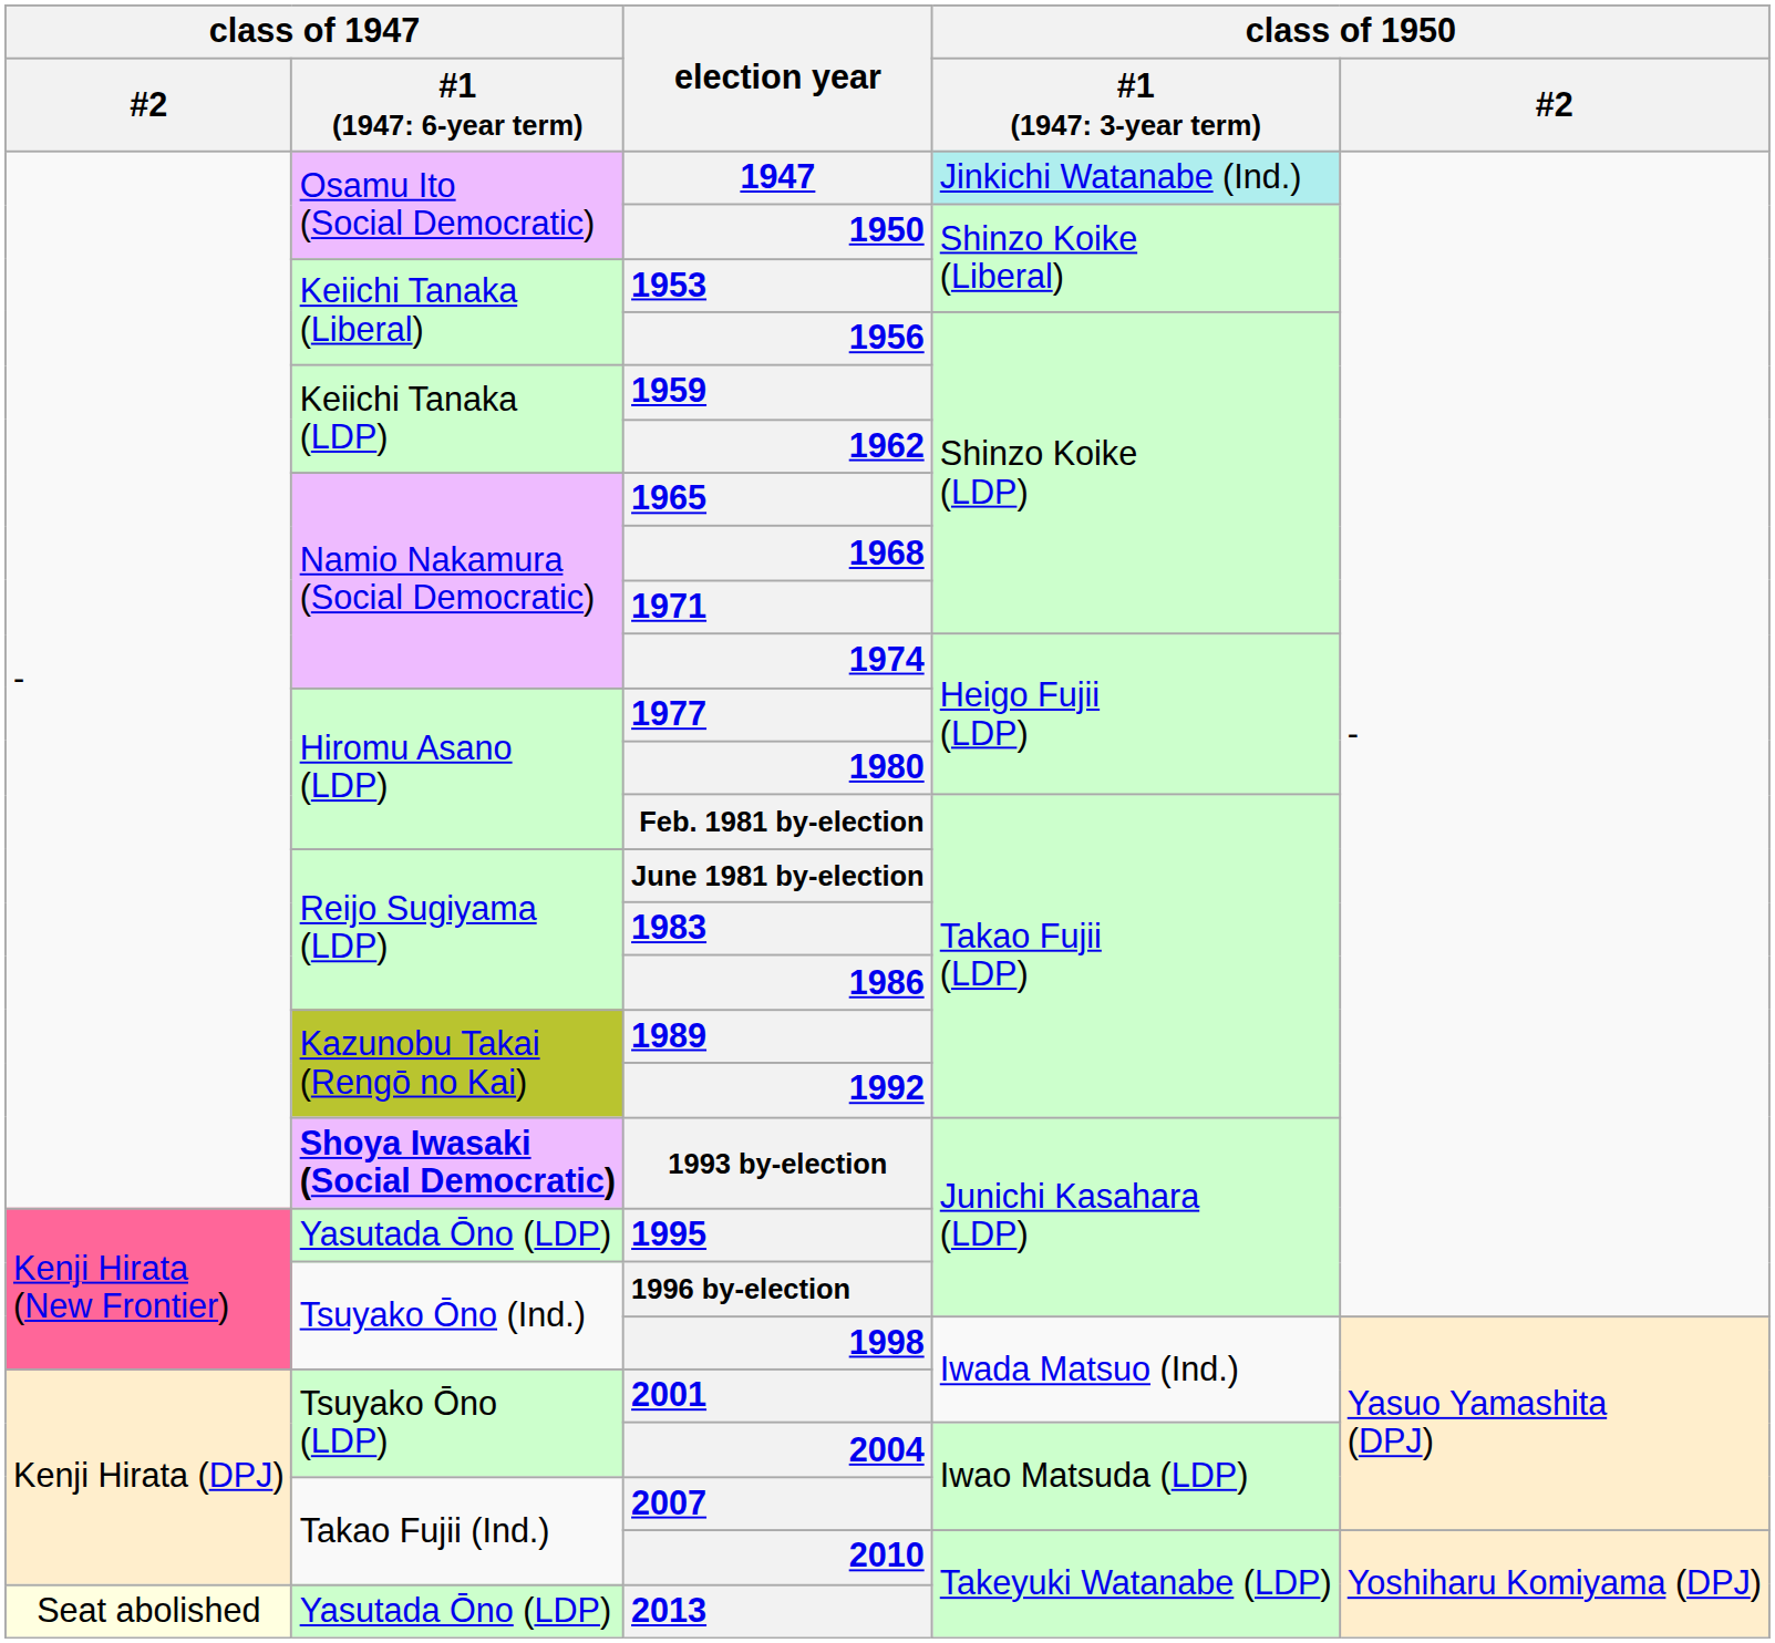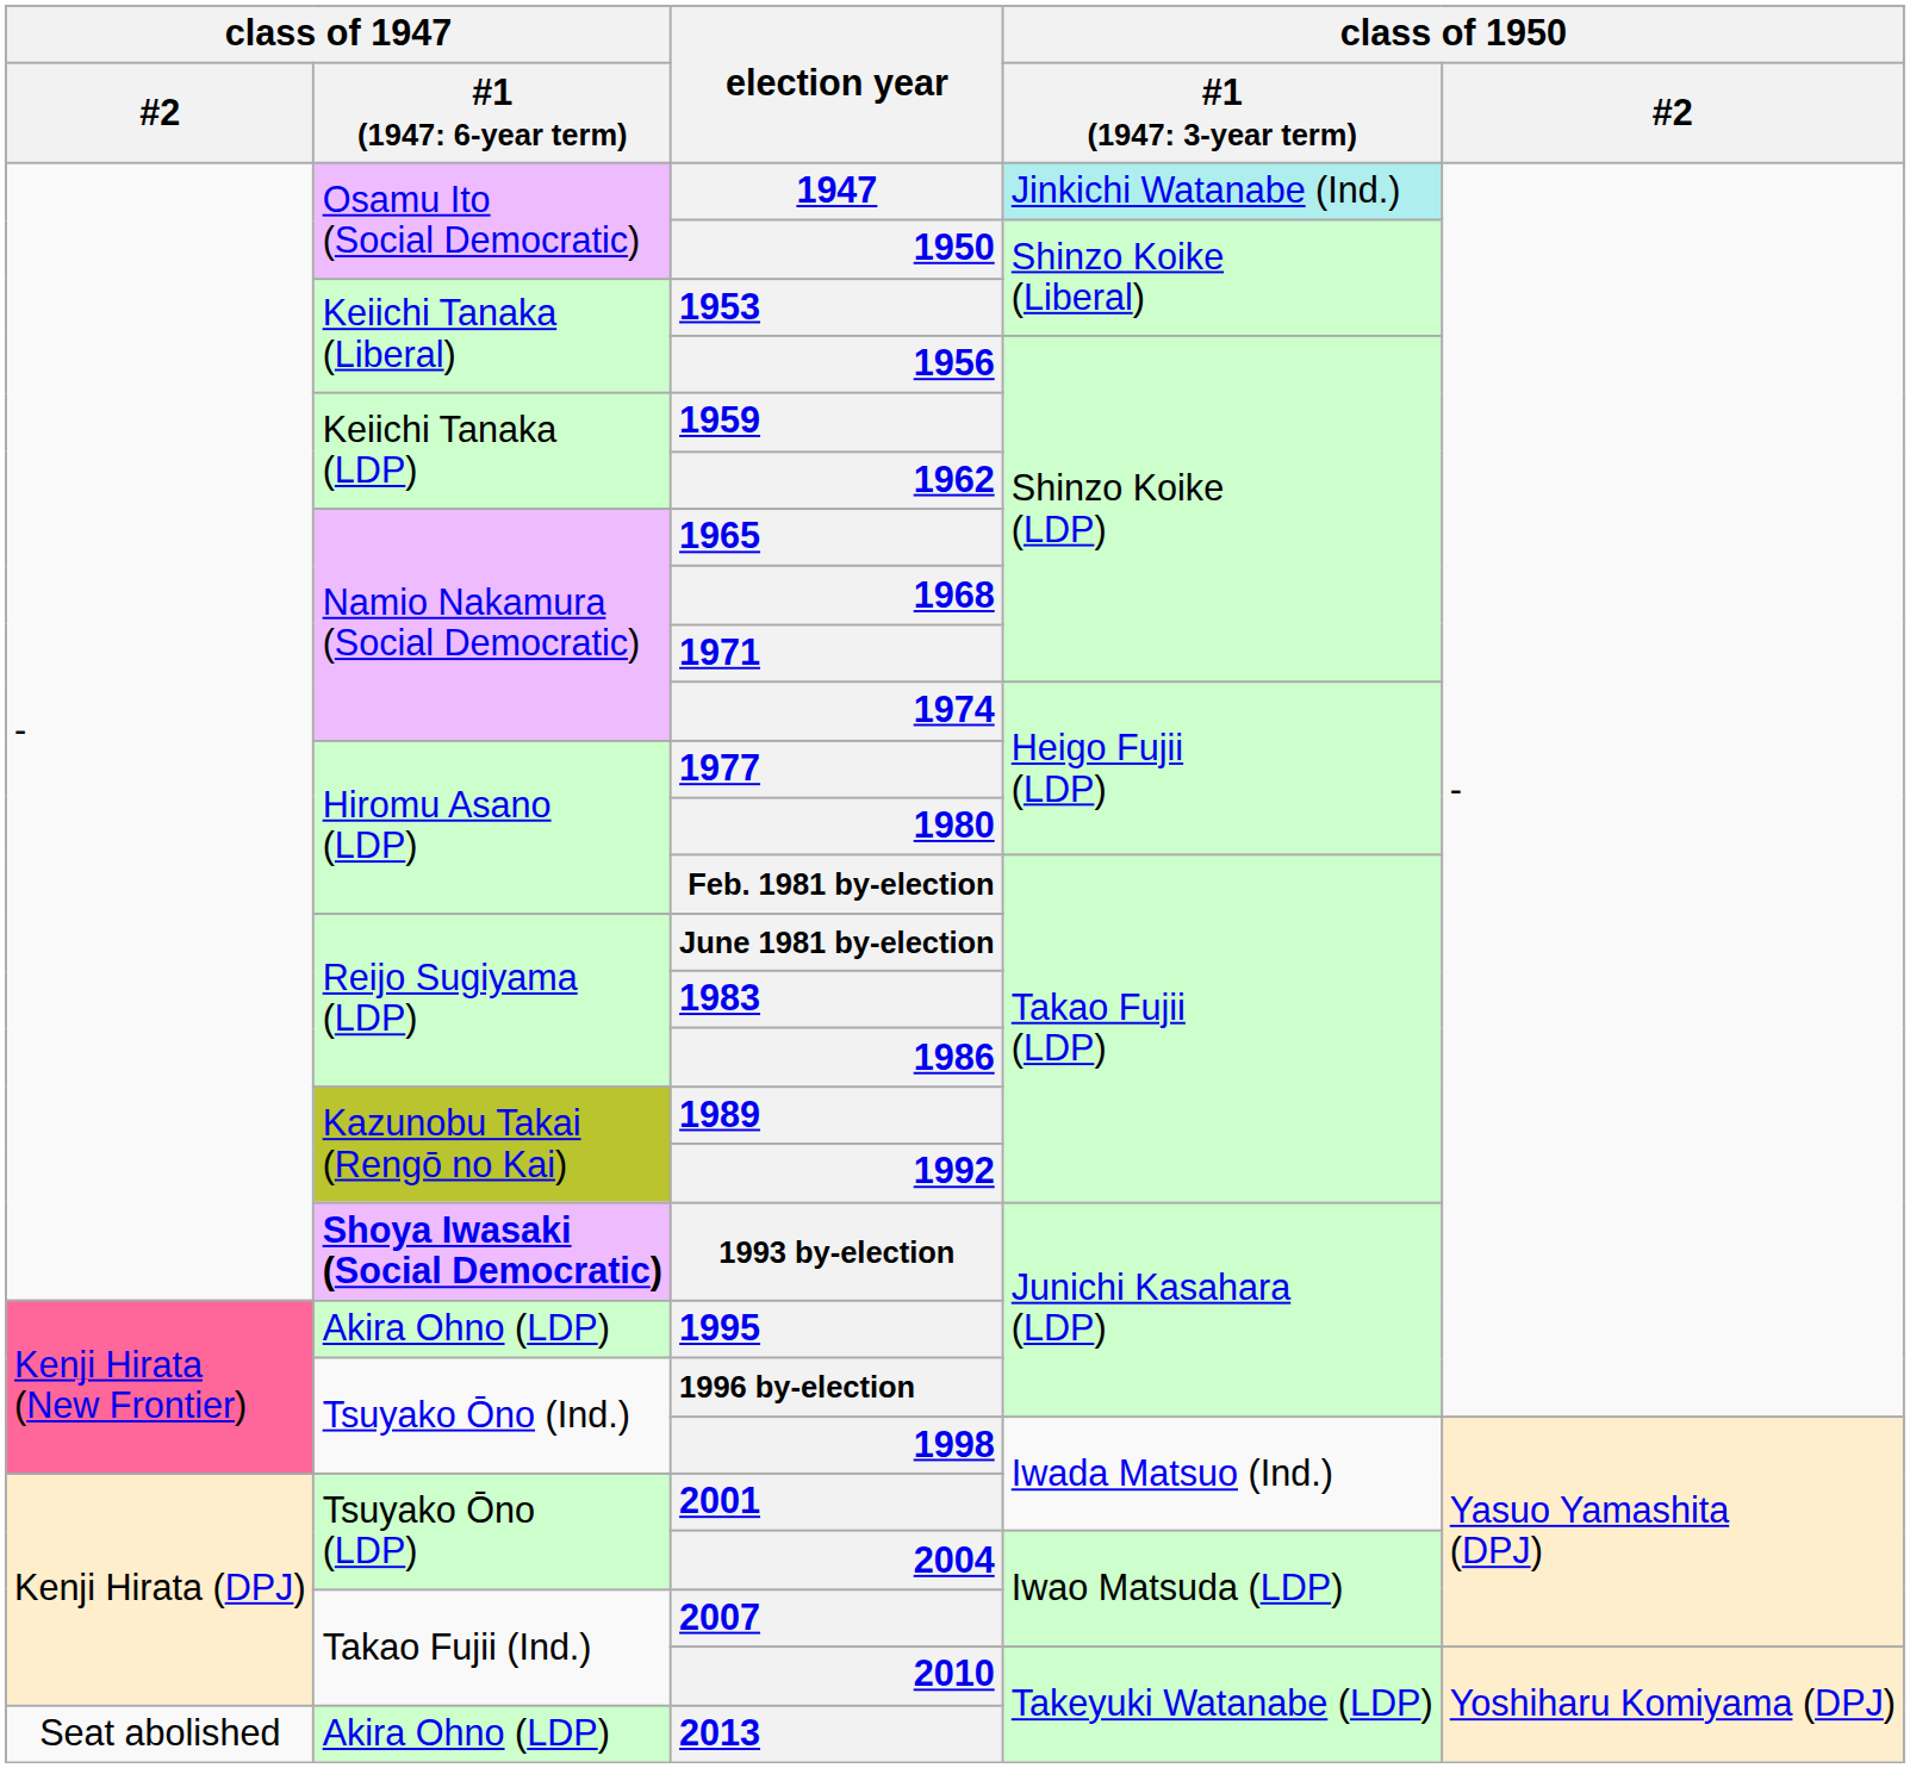1995 | column 2: Yasutada Ōno (LDP) -> Akira Ohno (LDP)
2013 | class of 1947 / #2: lightyellow background -> no background
2013 | column 2: Yasutada Ōno (LDP) -> Akira Ohno (LDP)
